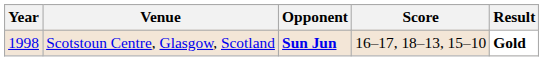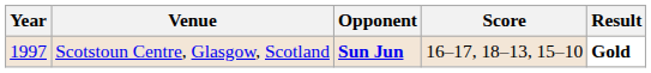Scotstoun Centre, Glasgow, Scotland | Year: 1998 -> 1997
